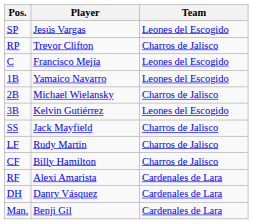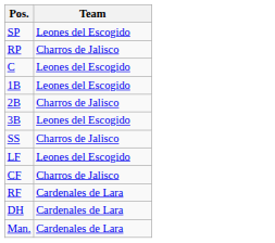- column: Player | Jesús Vargas | Trevor Clifton | Francisco Mejía | Yamaico Navarro | Michael Wielansky | Kelvin Gutiérrez | Jack Mayfield | Rudy Martin | Billy Hamilton | Alexi Amarista | Danry Vásquez | Benji Gil
LF | Team: Charros de Jalisco -> Leones del Escogido
